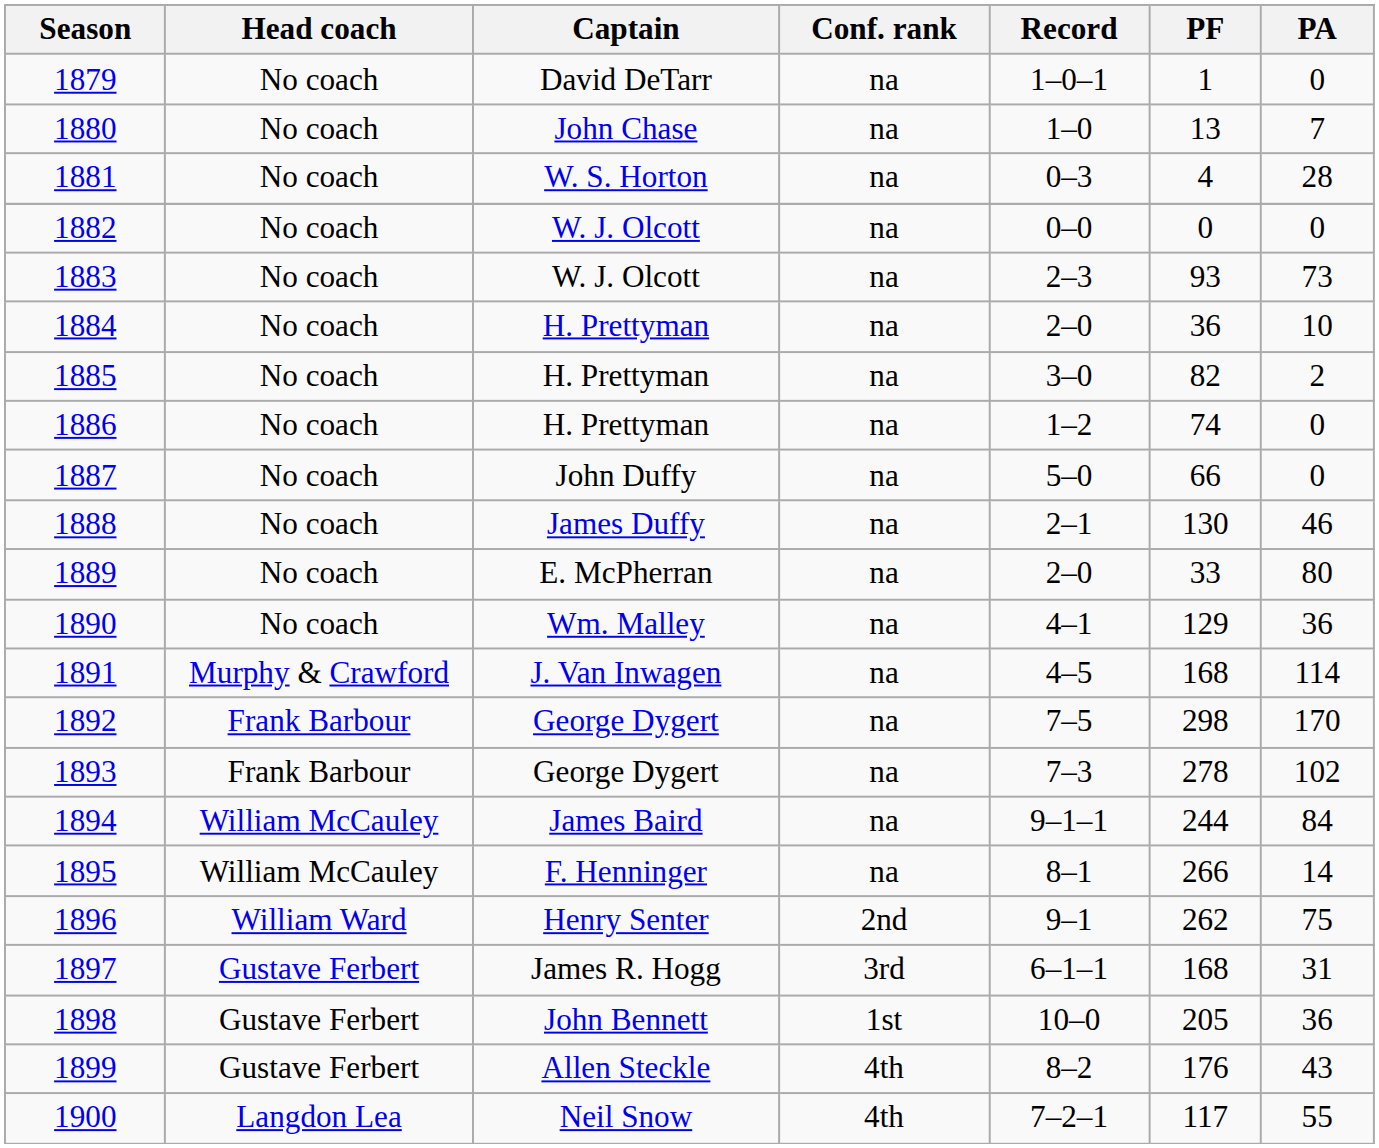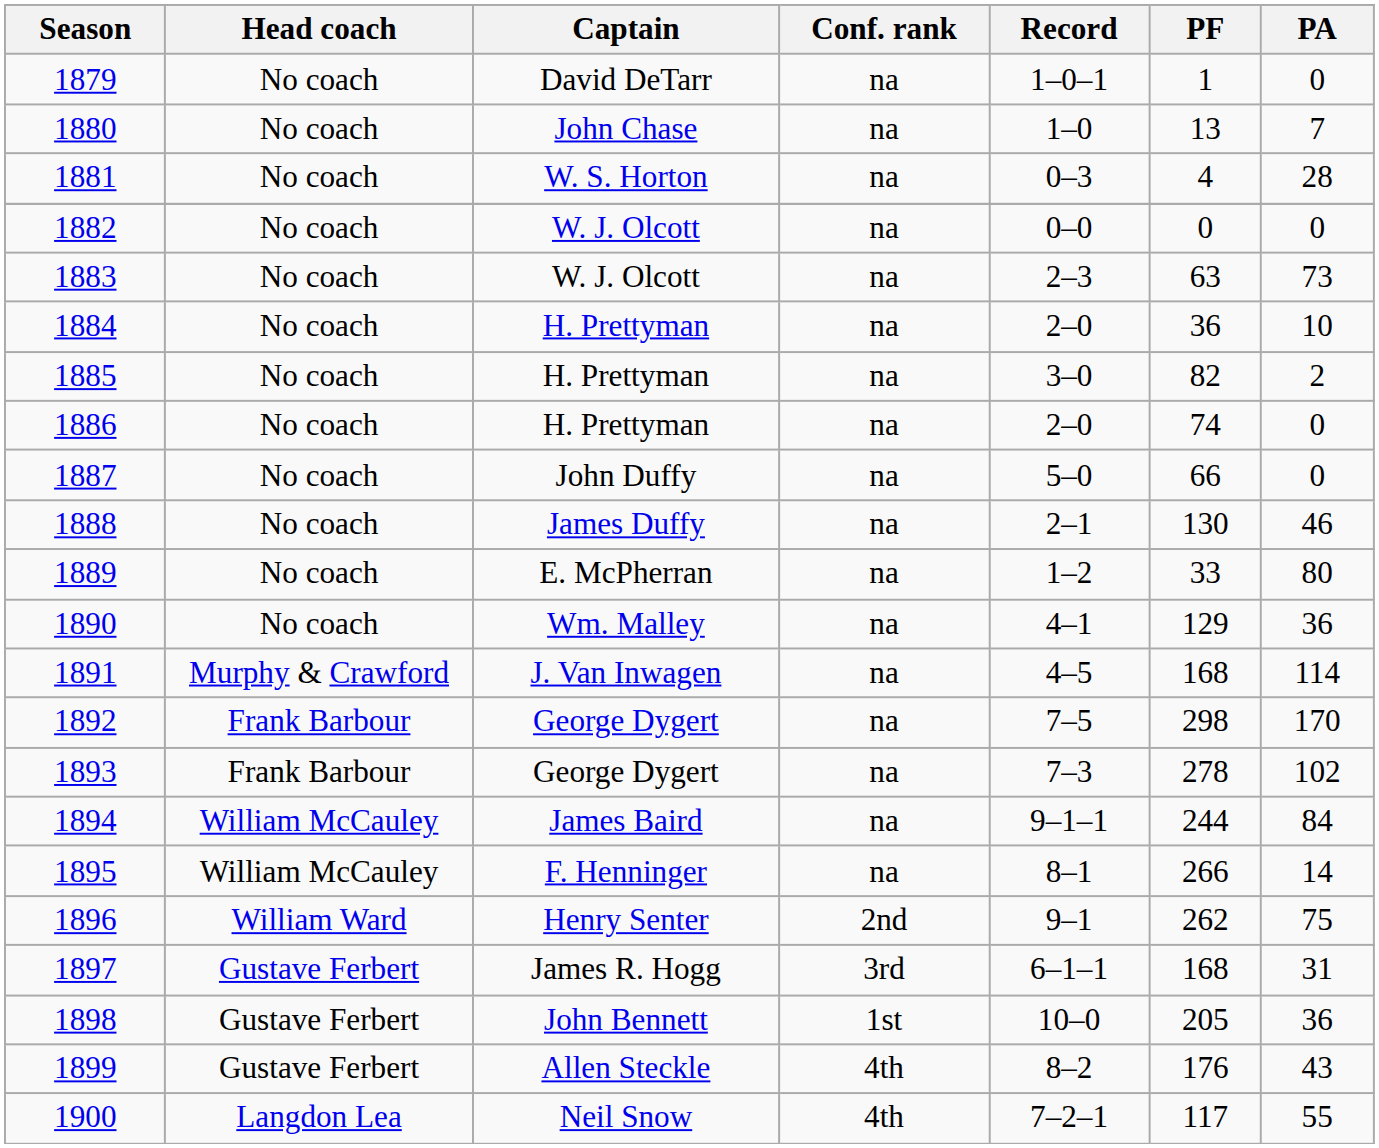1883 | PF: 93 -> 63
1886 | Record: 1–2 -> 2–0
1889 | Record: 2–0 -> 1–2
